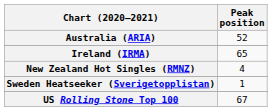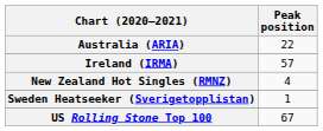Australia (ARIA) | Peak position: 52 -> 22
Ireland (IRMA) | Peak position: 65 -> 57
